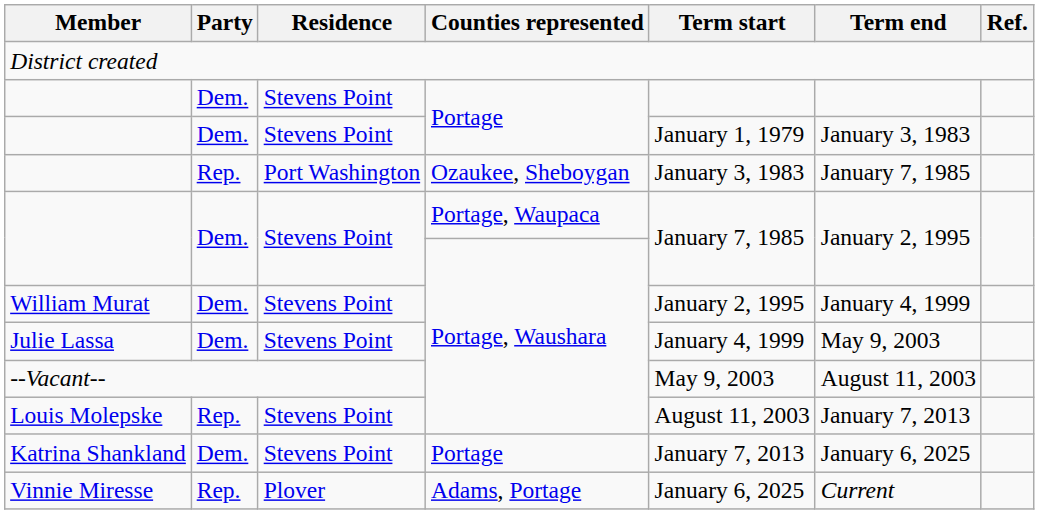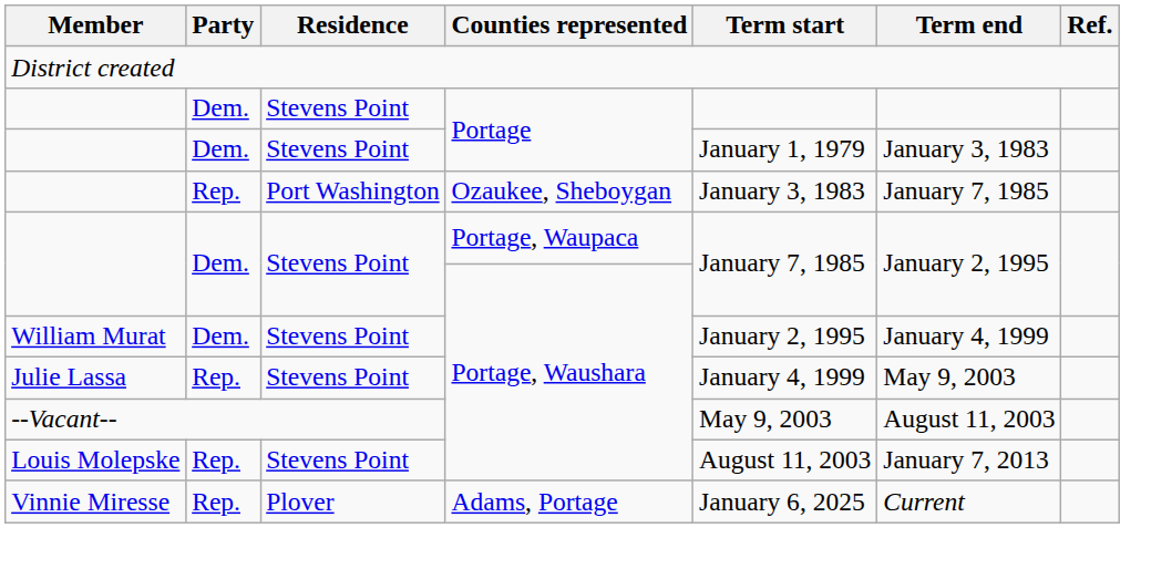Julie Lassa | Party: Dem. -> Rep.
- row: Katrina Shankland | Dem. | Stevens Point | Portage | January 7, 2013 | January 6, 2025
